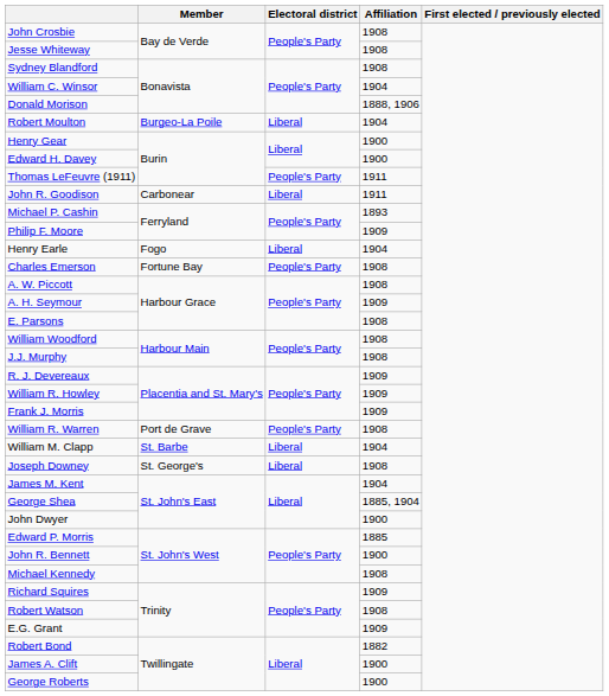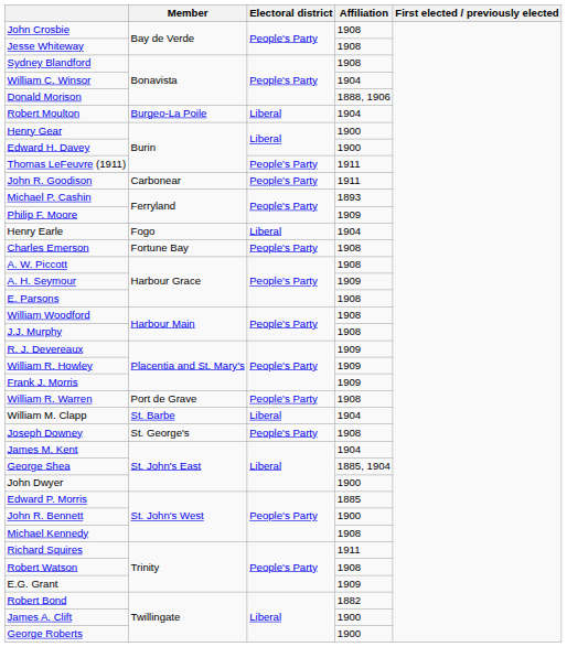John R. Goodison | Electoral district: Liberal -> People's Party
Joseph Downey | Electoral district: Liberal -> People's Party
Richard Squires | Affiliation: 1909 -> 1911
